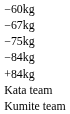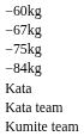- row: +84kg
+ row: Kata
